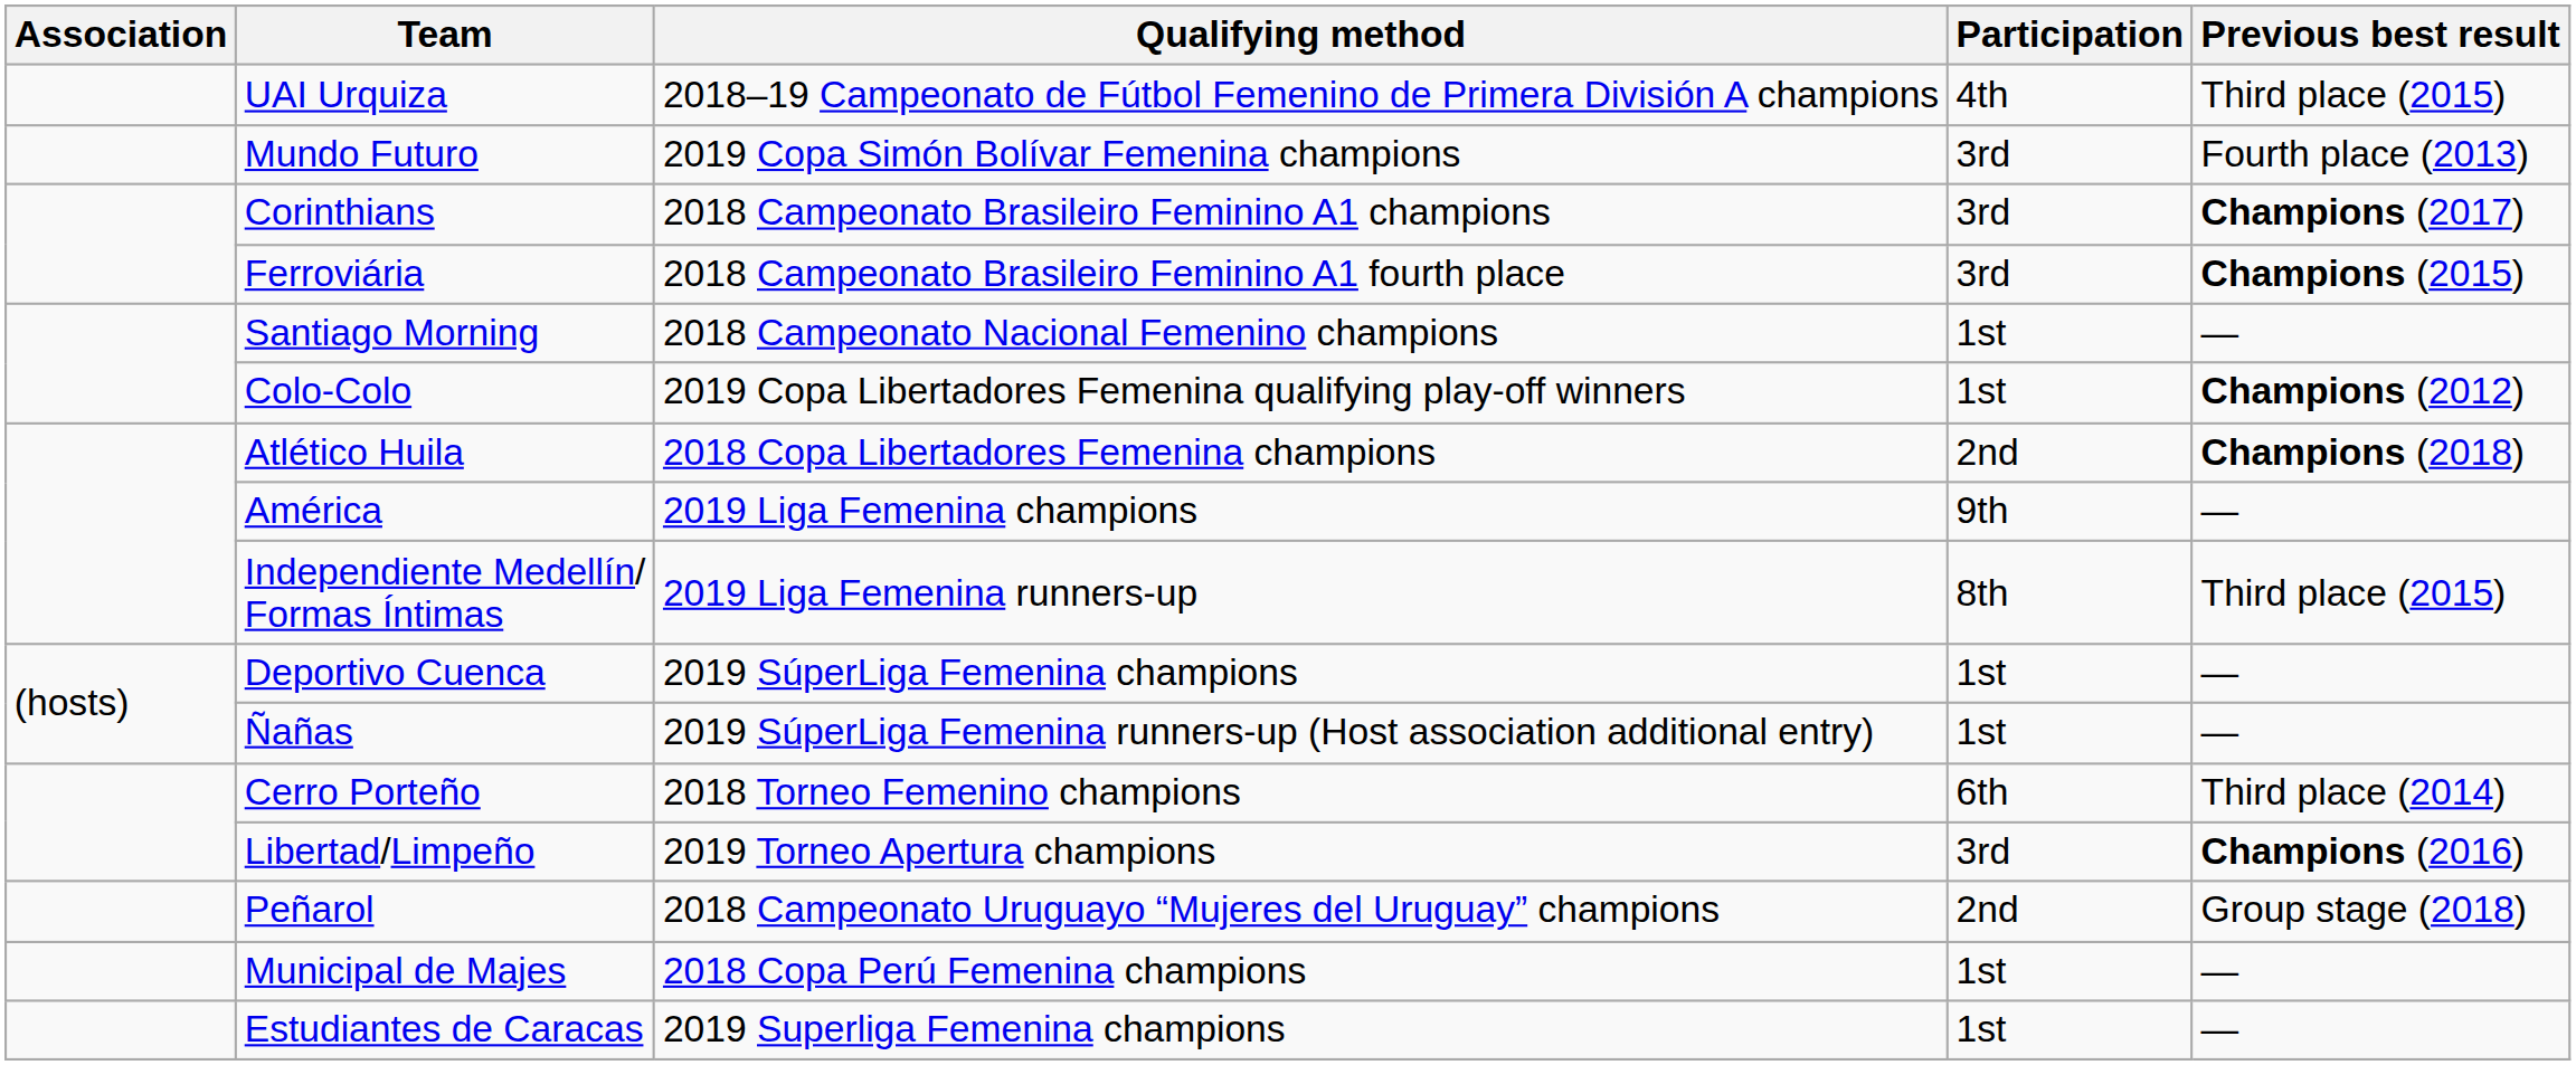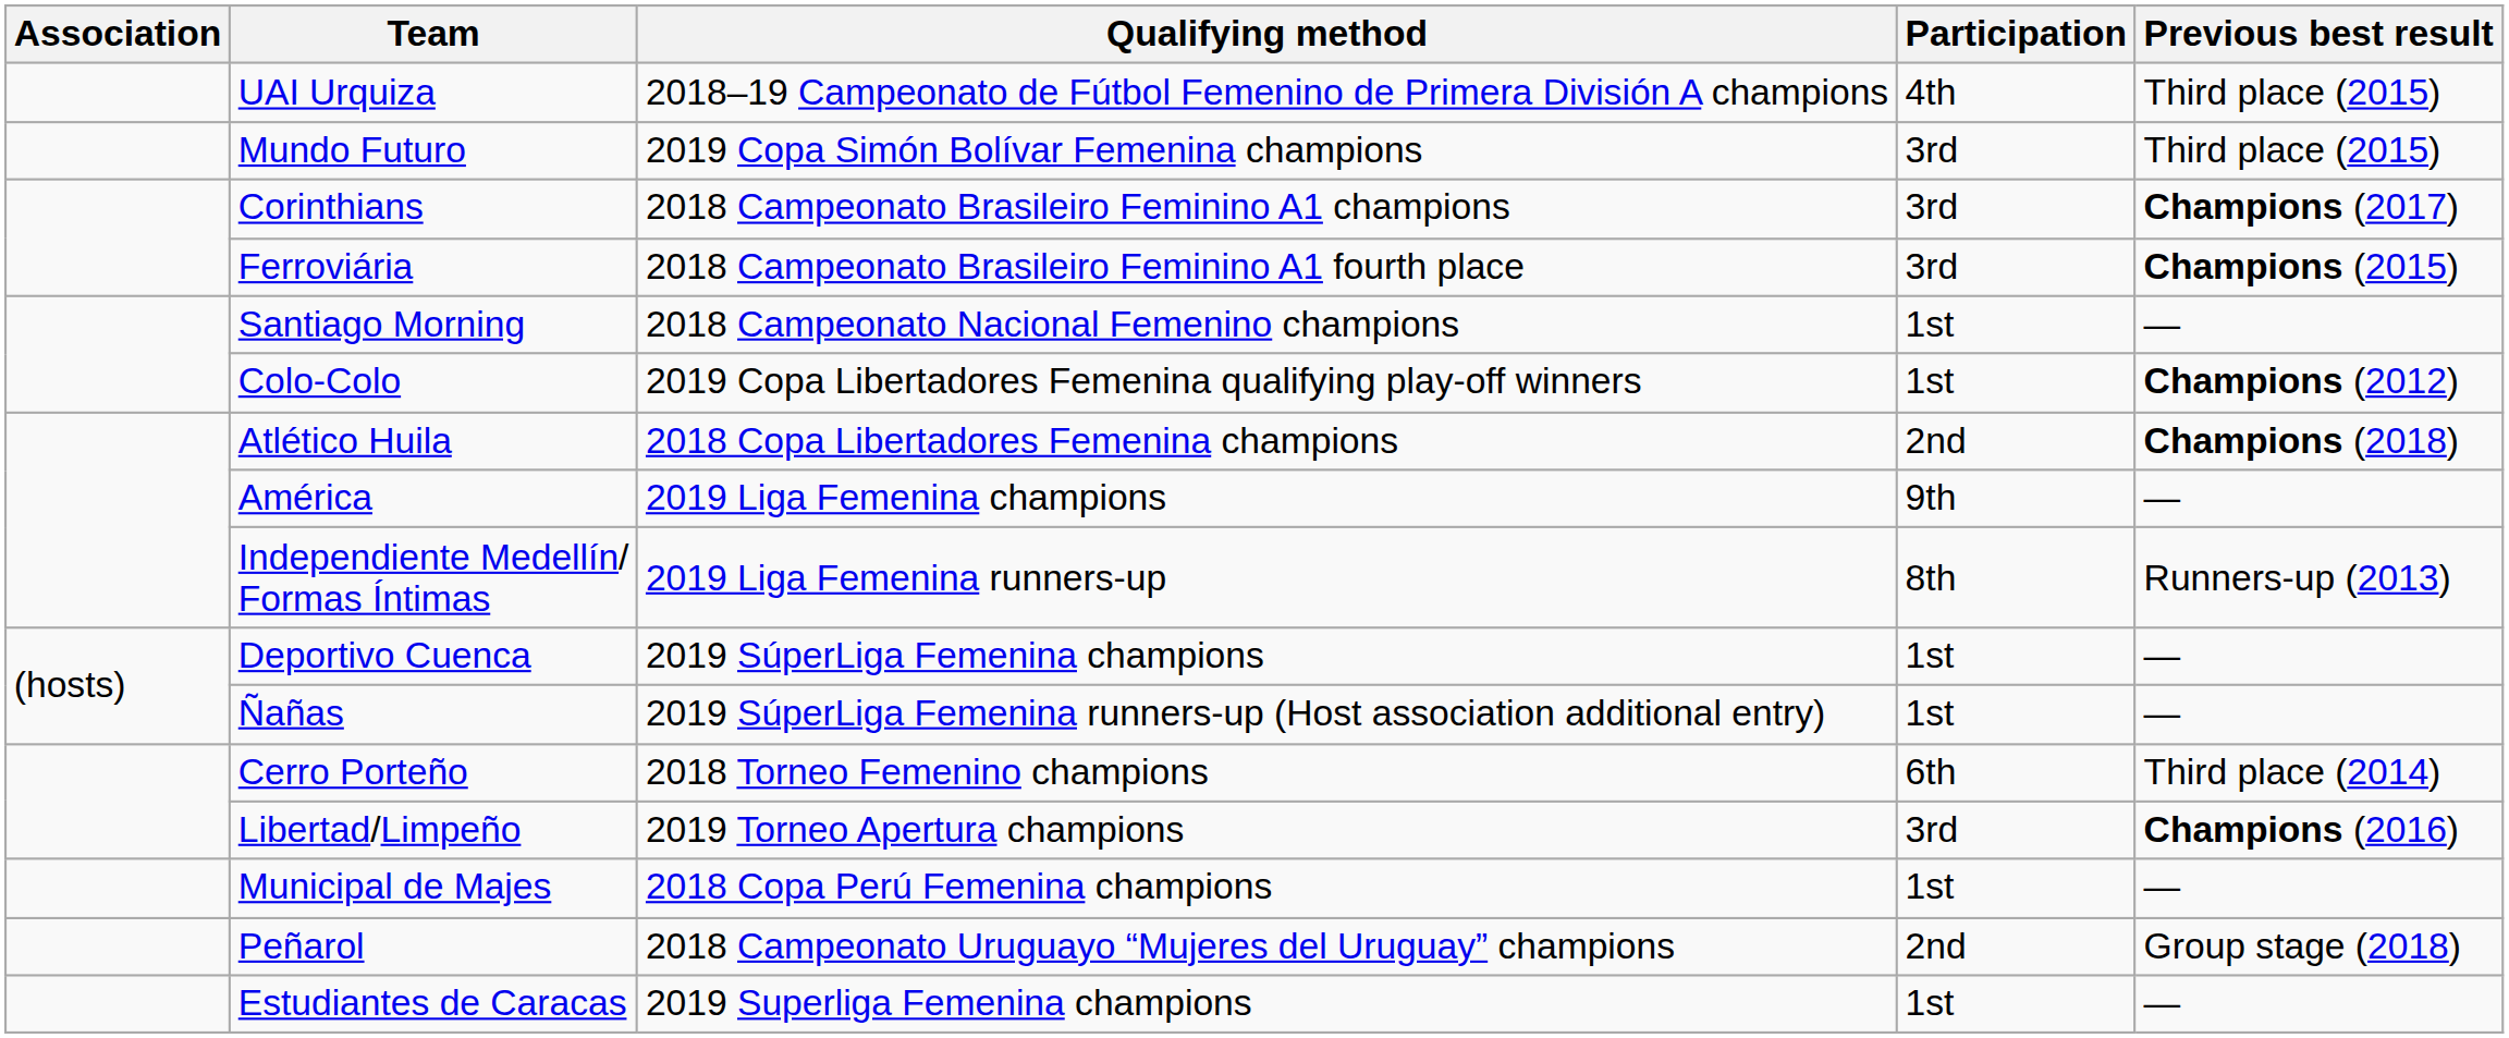Mundo Futuro | Previous best result: Fourth place (2013) -> Third place (2015)
Independiente Medellín/ Formas Íntimas | Previous best result: Third place (2015) -> Runners-up (2013)
rows swapped: Municipal de Majes <-> Peñarol
